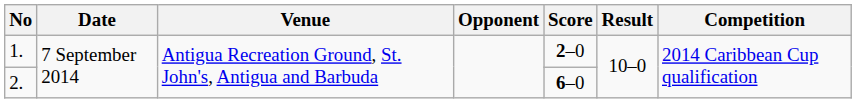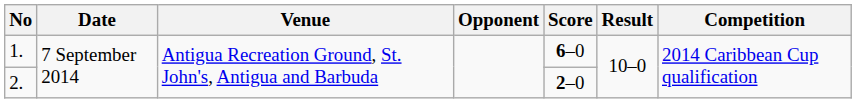1. | Score: 2–0 -> 6–0
2. | Score: 6–0 -> 2–0
